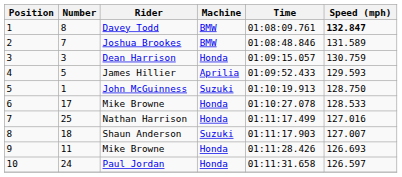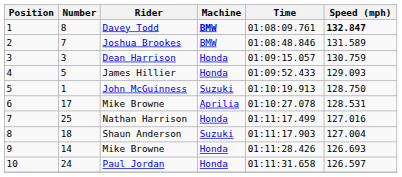Davey Todd | Machine: normal -> bold
James Hillier | Machine: Aprilia -> Honda
James Hillier | Speed (mph): 129.593 -> 129.093
6 / Mike Browne | Machine: Honda -> Aprilia
6 / Mike Browne | Speed (mph): 128.533 -> 128.531
Shaun Anderson | Speed (mph): 127.007 -> 127.004
9 / Mike Browne | Number: 11 -> 14
